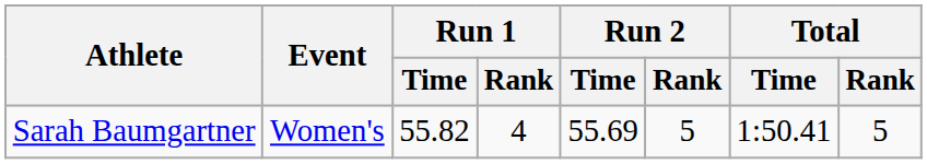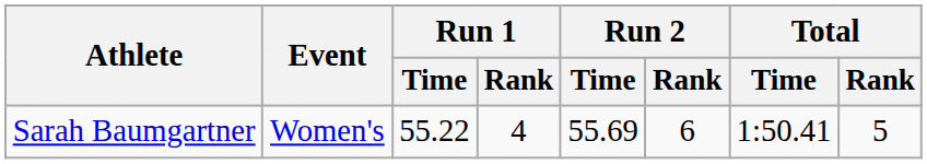Sarah Baumgartner | Run 1 / Time: 55.82 -> 55.22
Sarah Baumgartner | Run 2 / Rank: 5 -> 6
